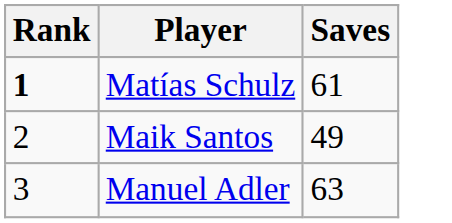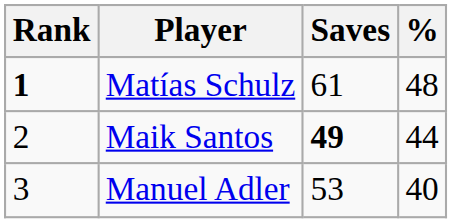+ column: % | 48 | 44 | 40
Maik Santos | Saves: normal -> bold
Manuel Adler | Saves: 63 -> 53
